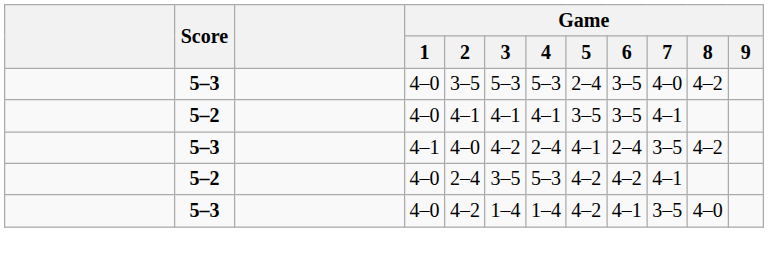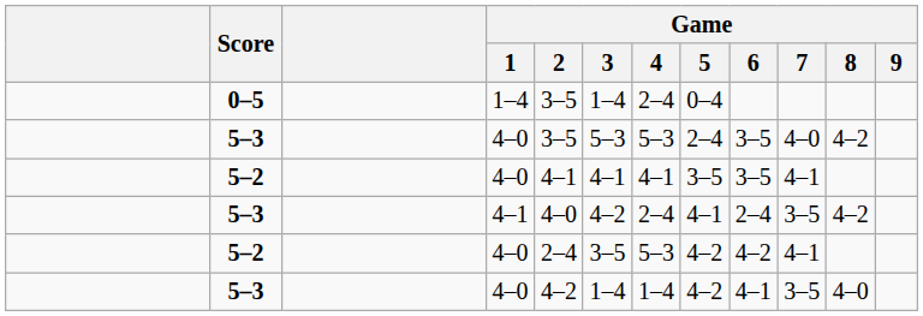+ row: 0–5 | 1–4 | 3–5 | 1–4 | 2–4 | 0–4
